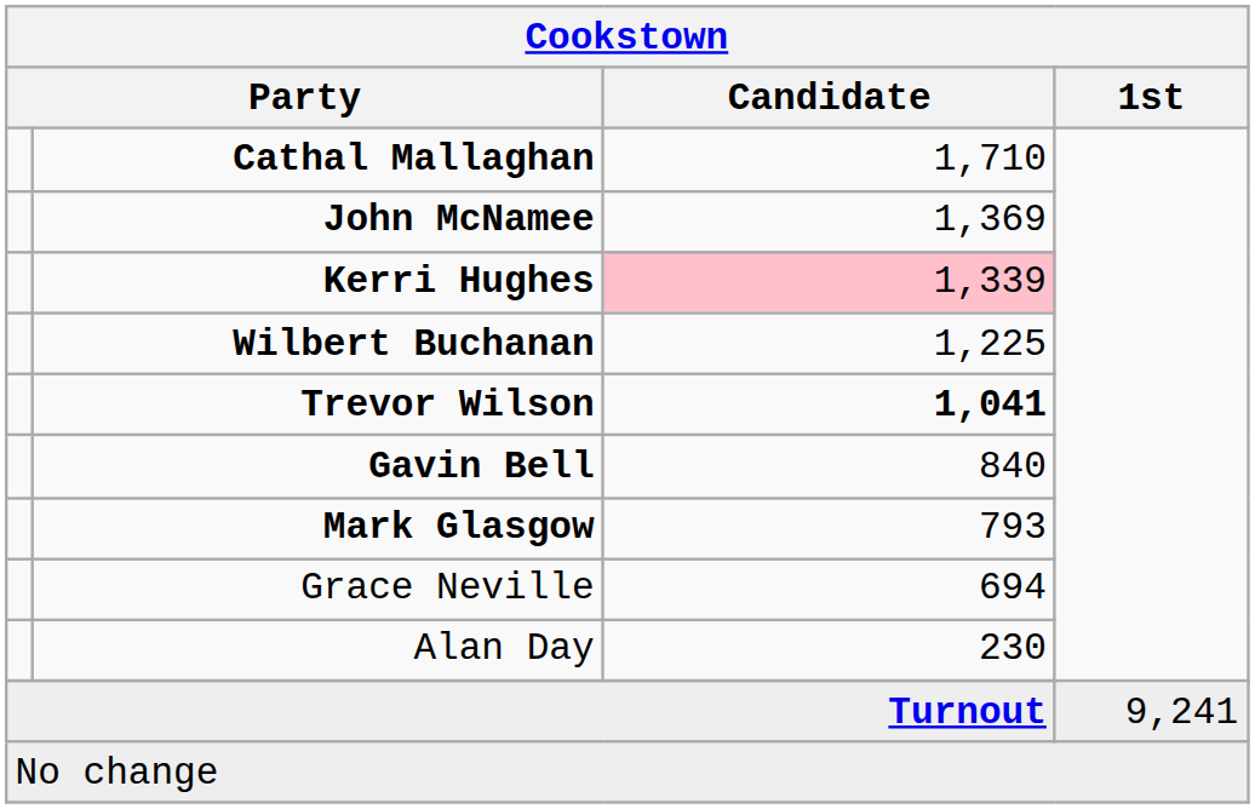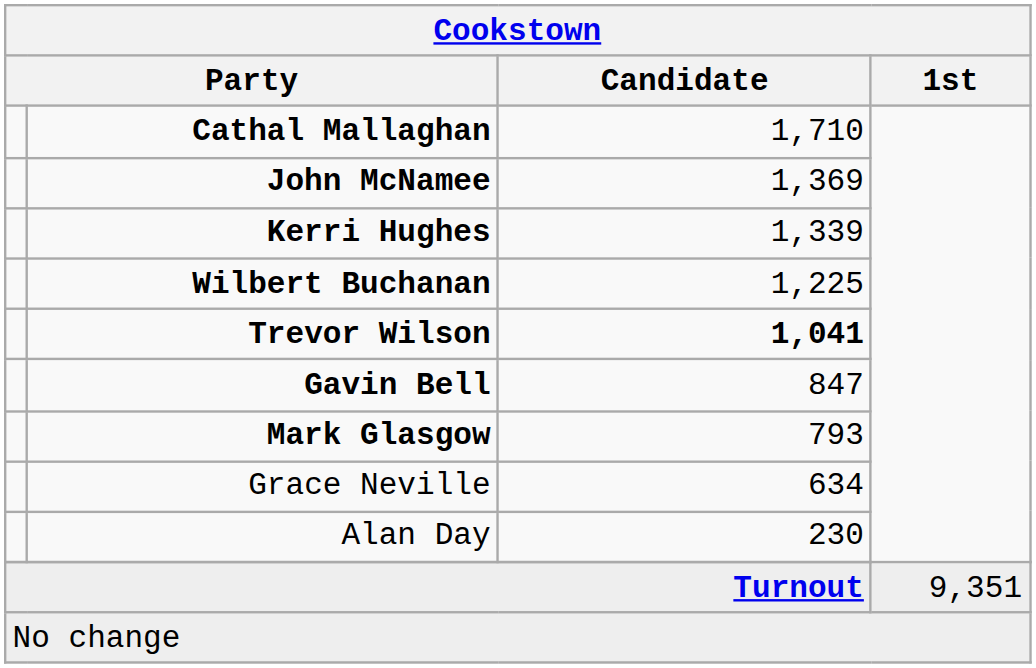Kerri Hughes | Candidate: pink background -> no background
Gavin Bell | Candidate: 840 -> 847
Grace Neville | Candidate: 694 -> 634
Turnout | 1st: 9,241 -> 9,351
